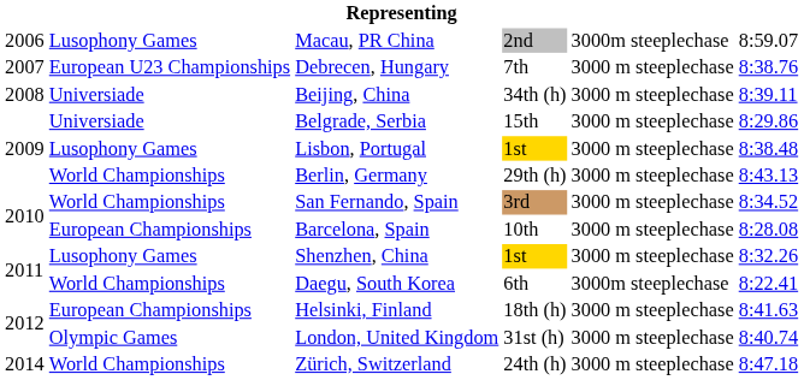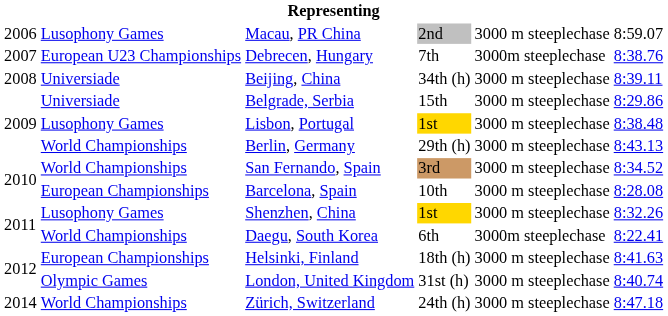Macau, PR China | column 5: 3000m steeplechase -> 3000 m steeplechase
Debrecen, Hungary | column 5: 3000 m steeplechase -> 3000m steeplechase
